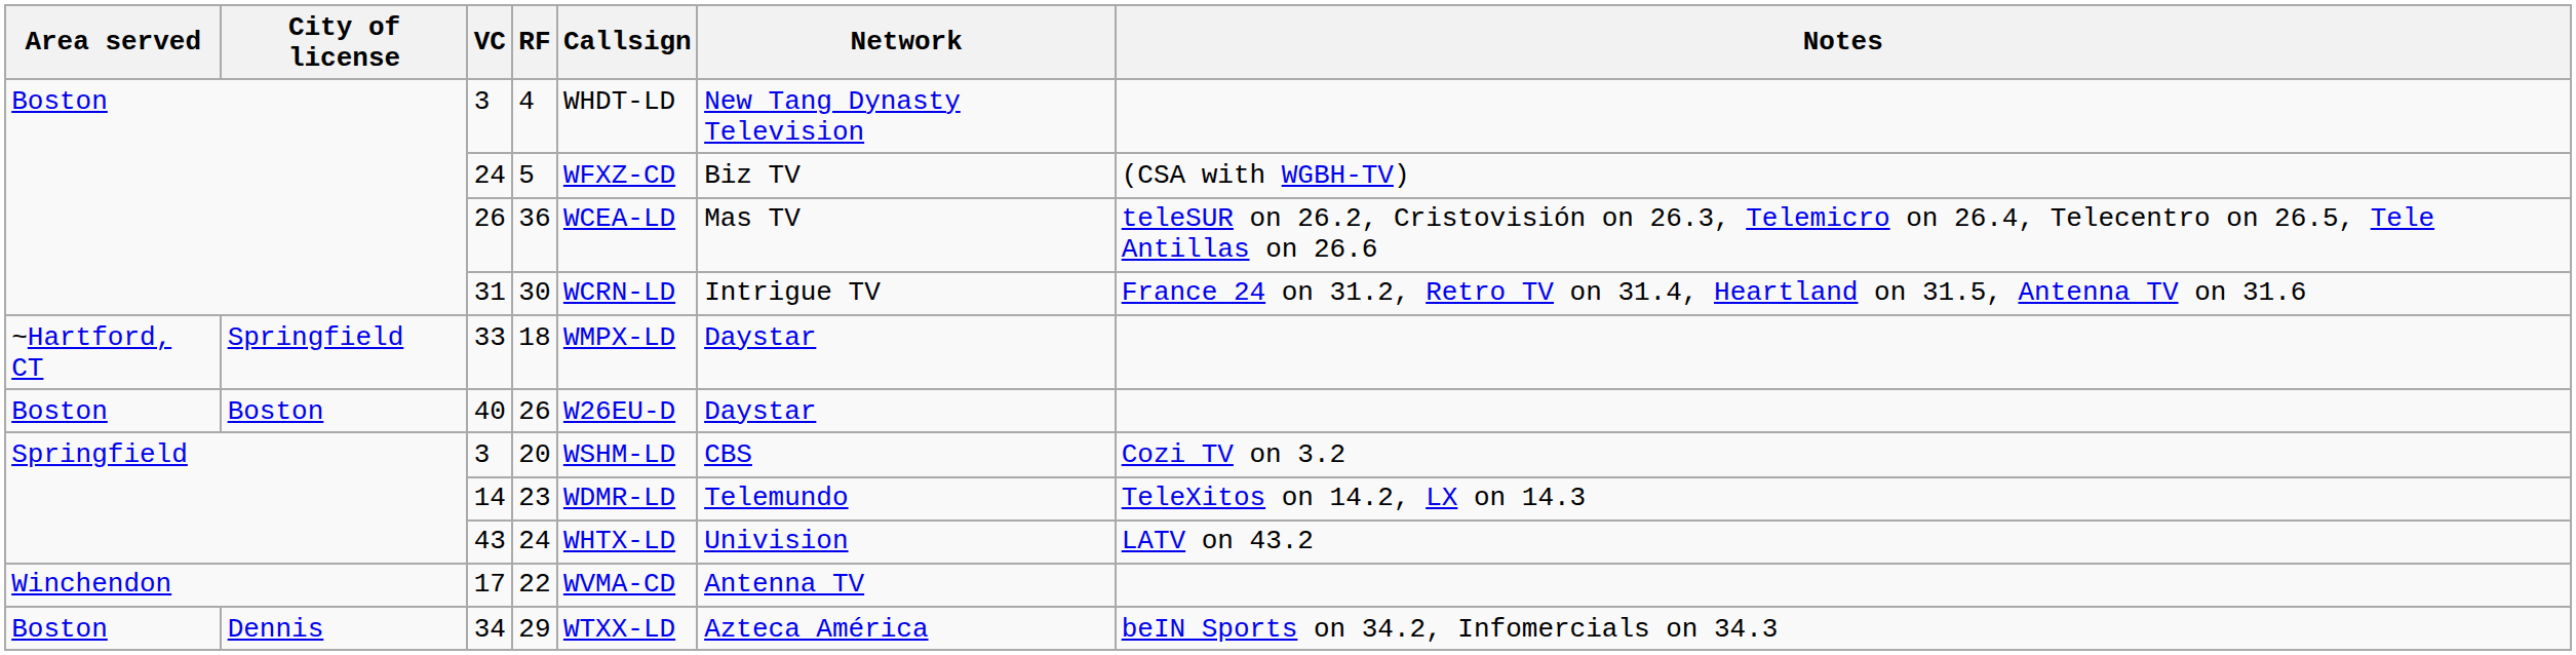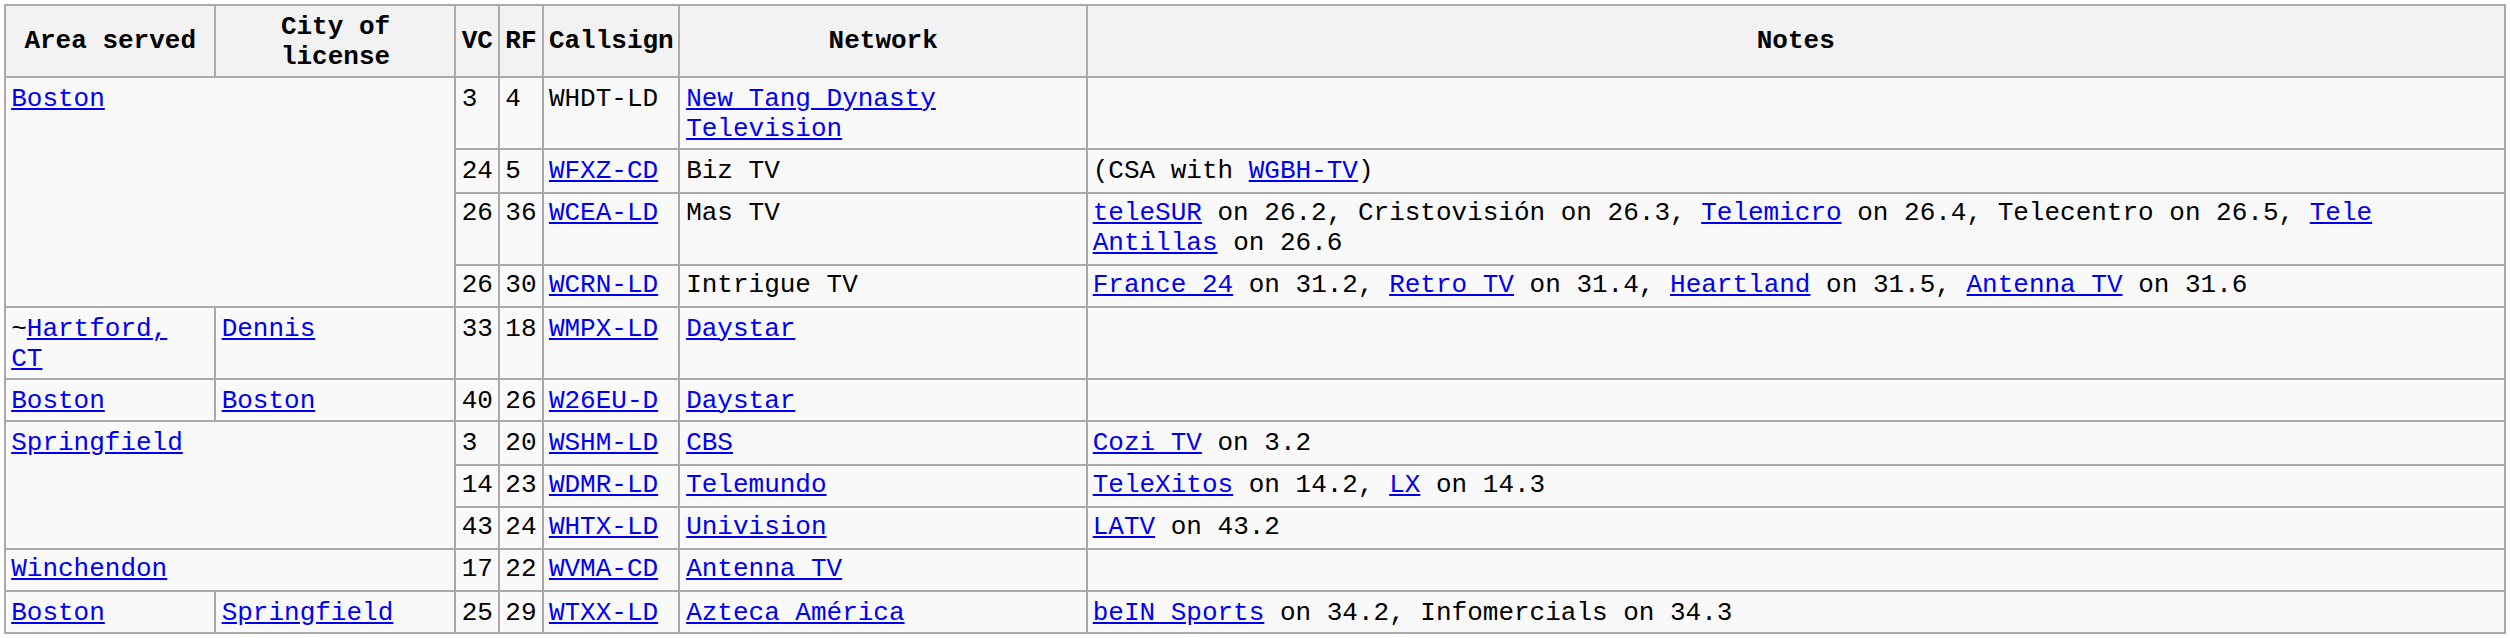30 | VC: 31 -> 26
18 | City of license: Springfield -> Dennis
29 | City of license: Dennis -> Springfield
29 | VC: 34 -> 25
